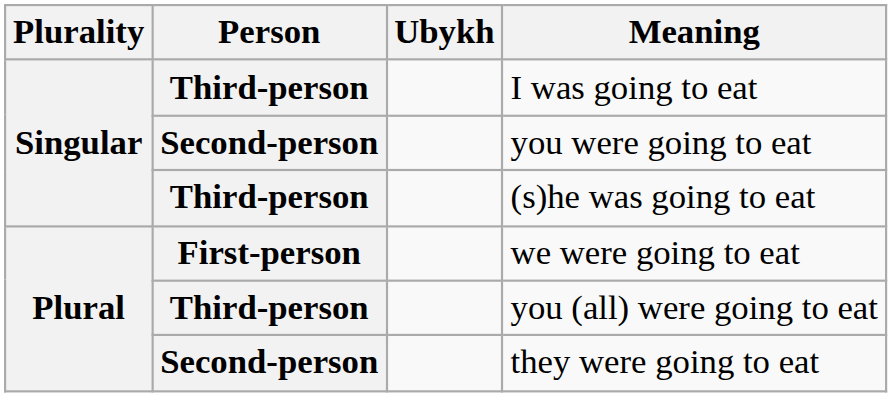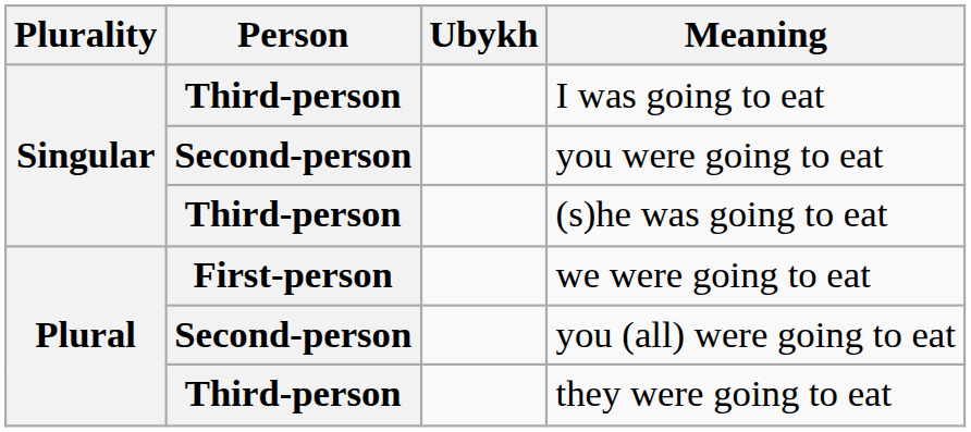you (all) were going to eat | Person: Third-person -> Second-person
they were going to eat | Person: Second-person -> Third-person
